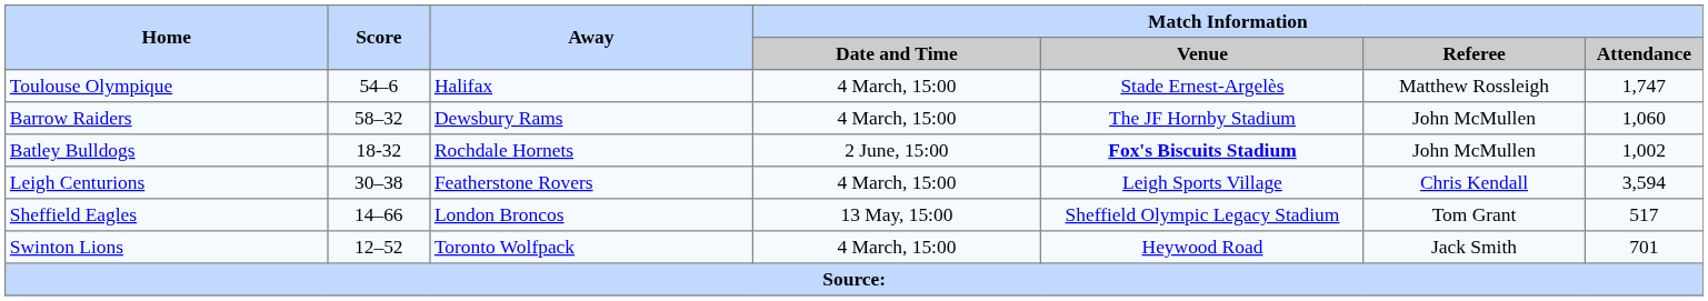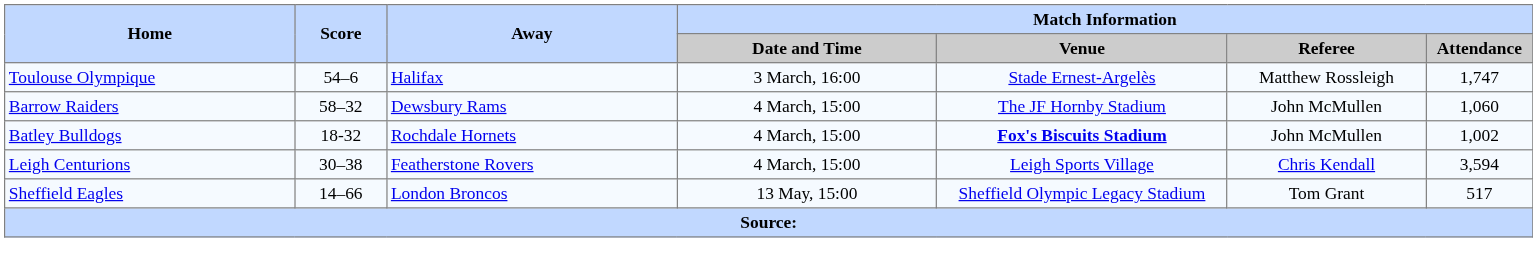Toulouse Olympique | Match Information / Date and Time: 4 March, 15:00 -> 3 March, 16:00
Batley Bulldogs | Match Information / Date and Time: 2 June, 15:00 -> 4 March, 15:00
- row: Swinton Lions | 12–52 | Toronto Wolfpack | 4 March, 15:00 | Heywood Road | Jack Smith | 701
